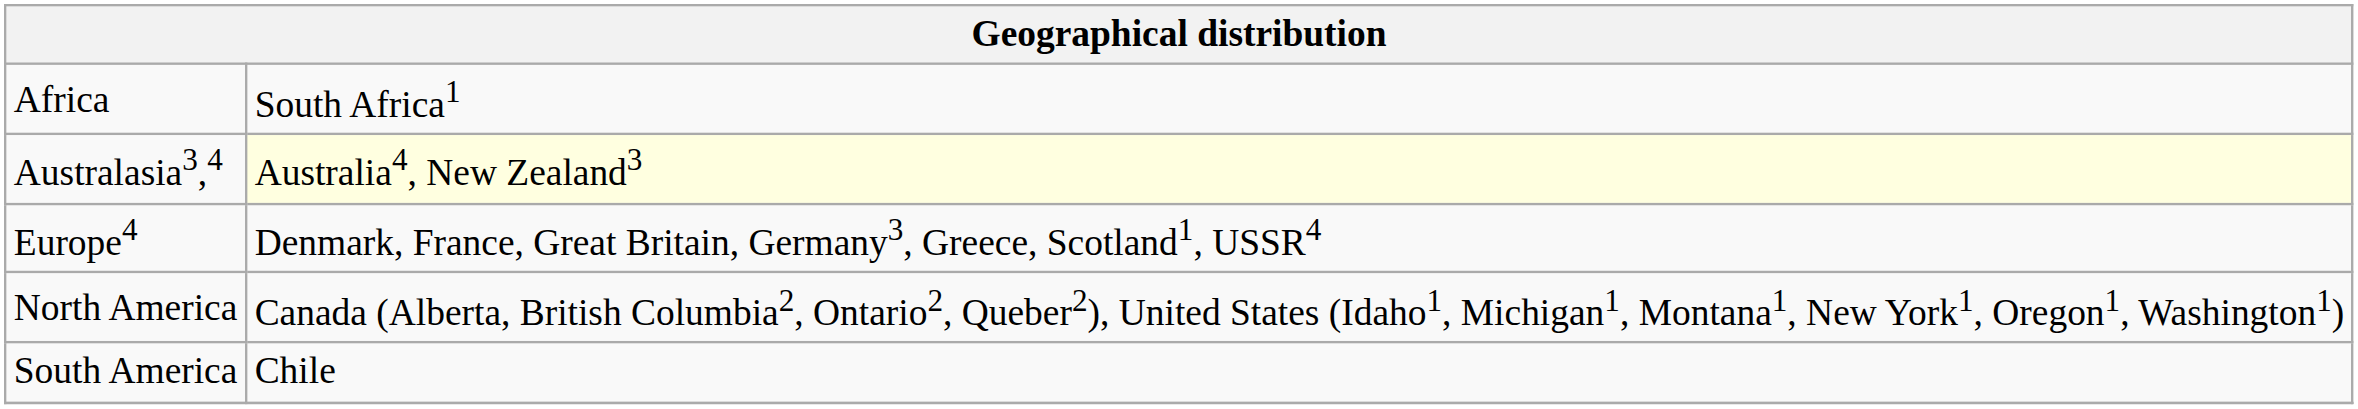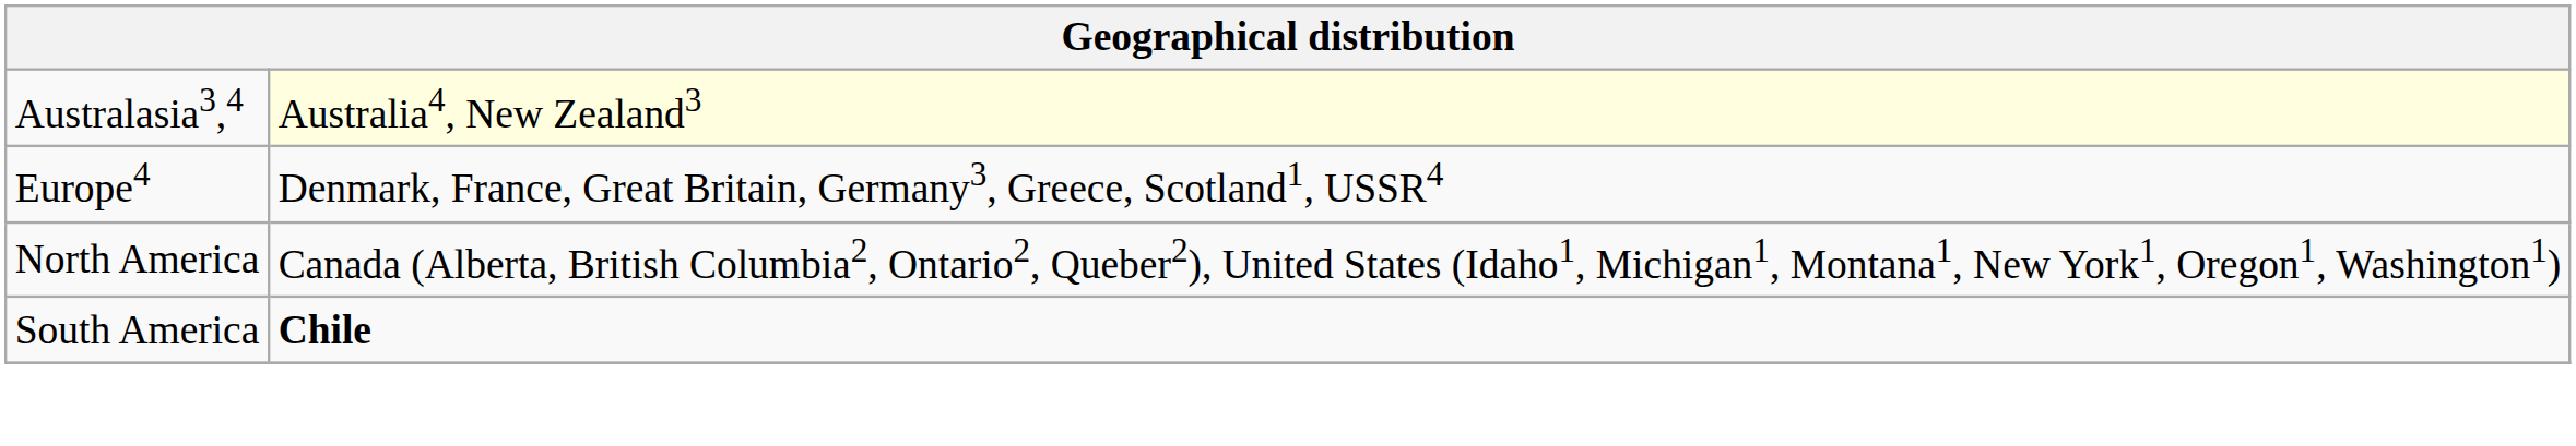- row: Africa | South Africa1
South America | column 2: normal -> bold
